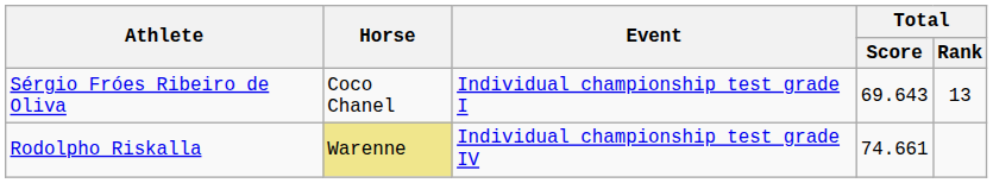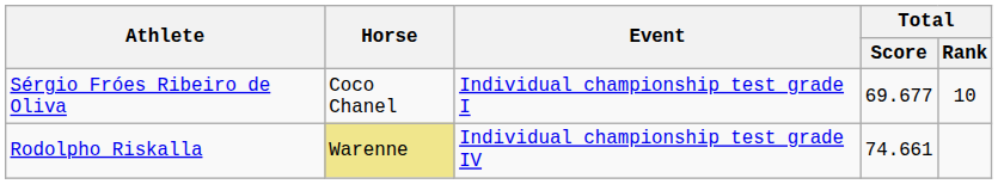Sérgio Fróes Ribeiro de Oliva | Total / Score: 69.643 -> 69.677
Sérgio Fróes Ribeiro de Oliva | Total / Rank: 13 -> 10
